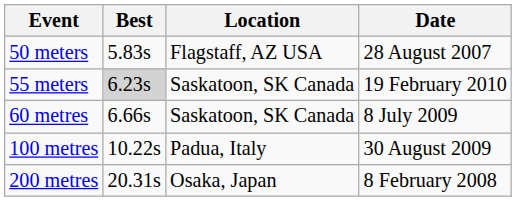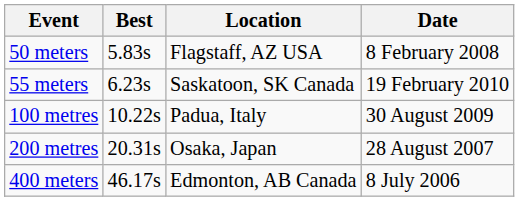50 meters | Date: 28 August 2007 -> 8 February 2008
55 meters | Best: lightgrey background -> no background
- row: 60 metres | 6.66s | Saskatoon, SK Canada | 8 July 2009
200 metres | Date: 8 February 2008 -> 28 August 2007
+ row: 400 meters | 46.17s | Edmonton, AB Canada | 8 July 2006
